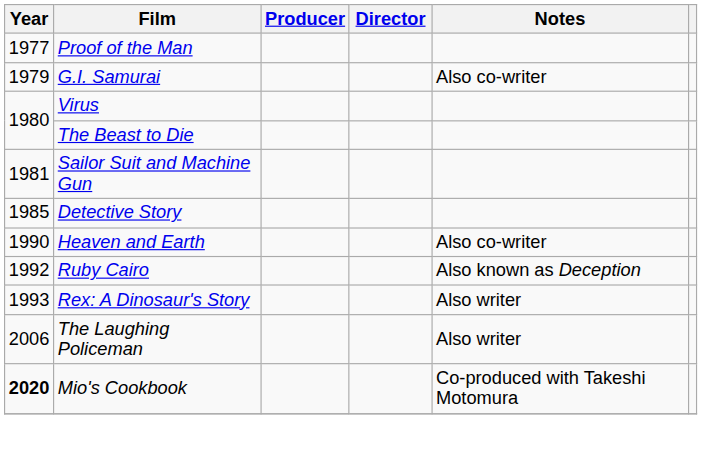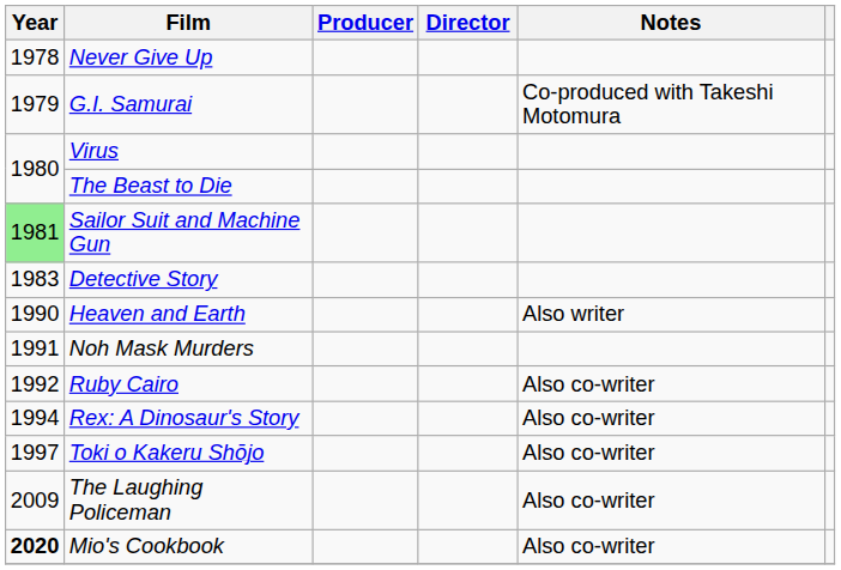- row: 1977 | Proof of the Man
+ row: 1978 | Never Give Up
G.I. Samurai | Notes: Also co-writer -> Co-produced with Takeshi Motomura
Sailor Suit and Machine Gun | Year: no background -> lightgreen background
Detective Story | Year: 1985 -> 1983
Heaven and Earth | Notes: Also co-writer -> Also writer
+ row: 1991 | Noh Mask Murders
Ruby Cairo | Notes: Also known as Deception -> Also co-writer
Rex: A Dinosaur's Story | Year: 1993 -> 1994
Rex: A Dinosaur's Story | Notes: Also writer -> Also co-writer
+ row: 1997 | Toki o Kakeru Shōjo | Also co-writer
The Laughing Policeman | Year: 2006 -> 2009
The Laughing Policeman | Notes: Also writer -> Also co-writer
Mio's Cookbook | Notes: Co-produced with Takeshi Motomura -> Also co-writer
